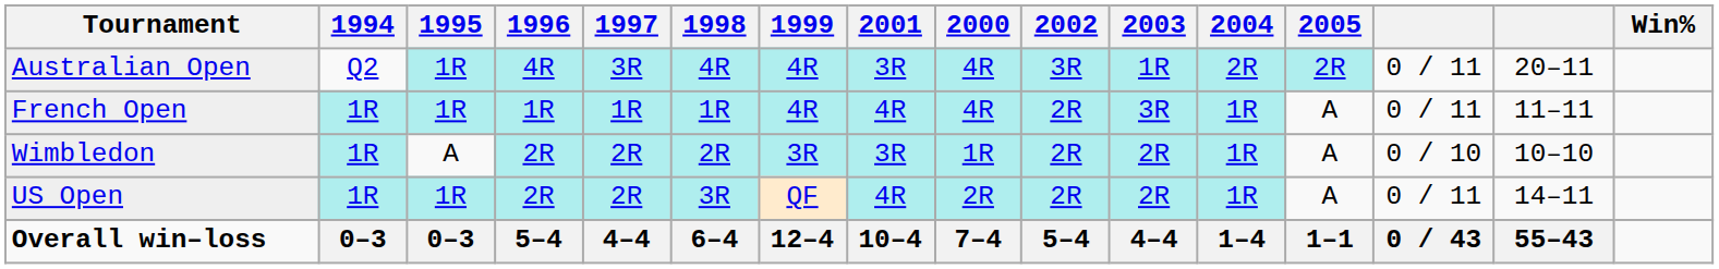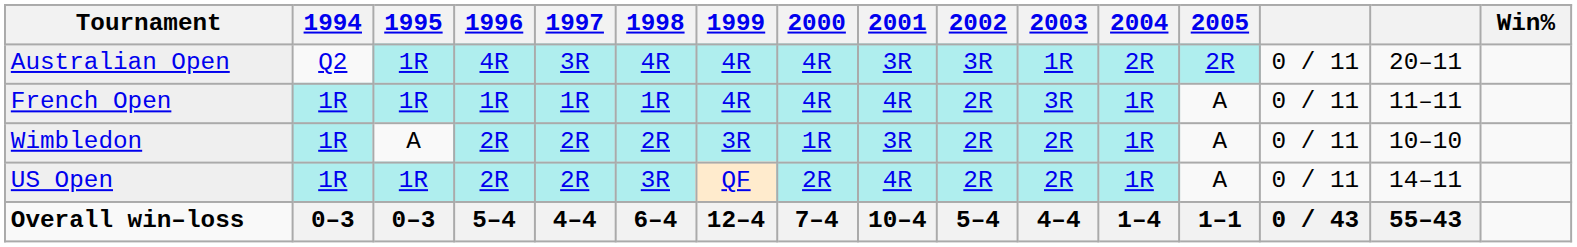columns swapped: 2000 <-> 2001
Wimbledon | column 14: 0 / 10 -> 0 / 11
